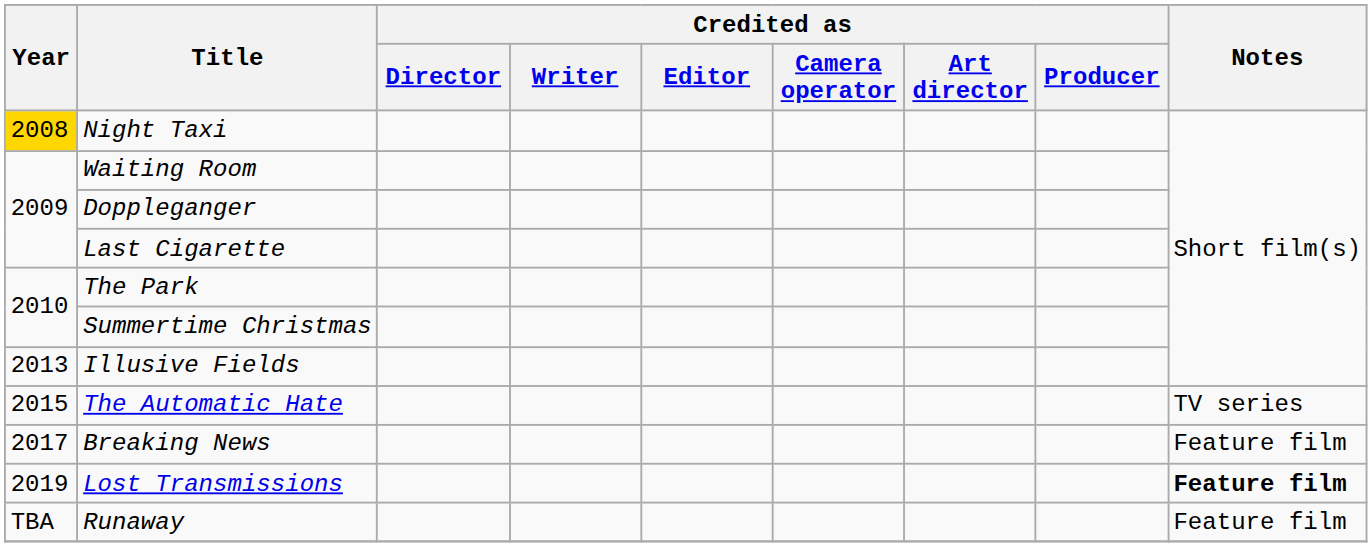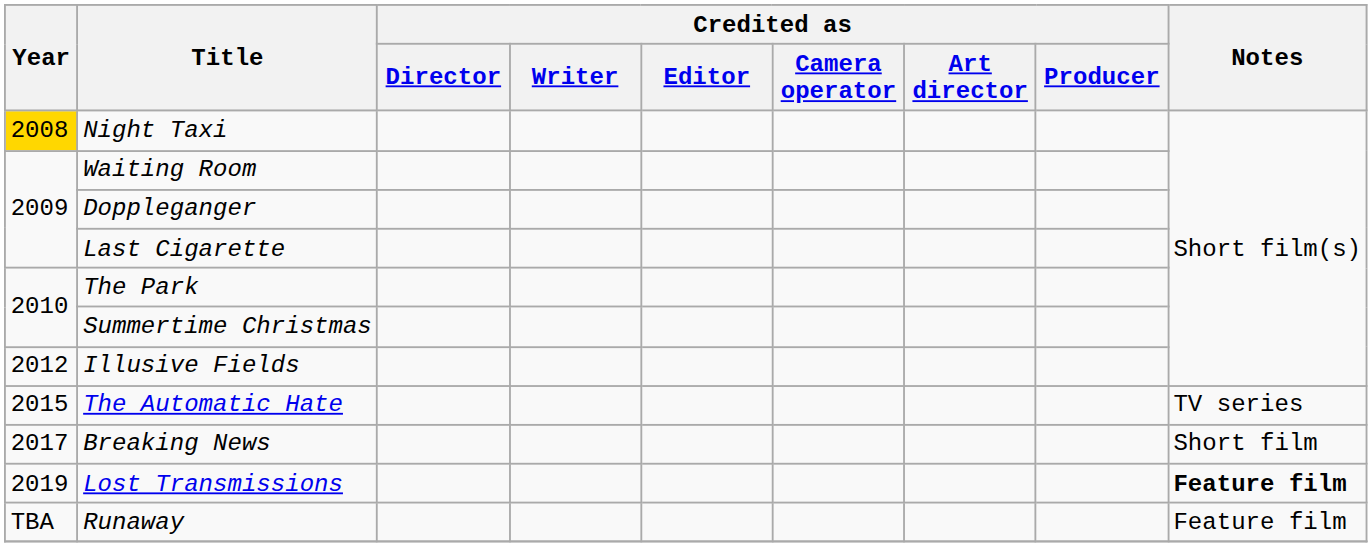Illusive Fields | Year: 2013 -> 2012
Breaking News | Notes: Feature film -> Short film
